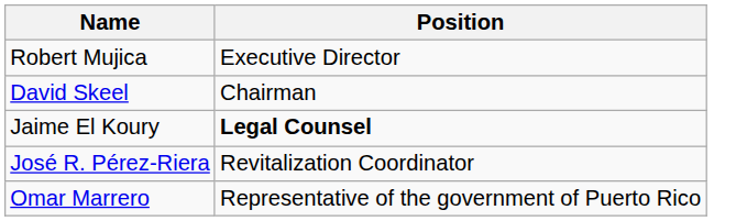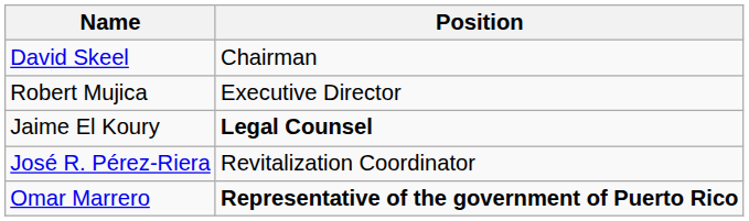rows swapped: David Skeel <-> Robert Mujica
Omar Marrero | Position: normal -> bold
